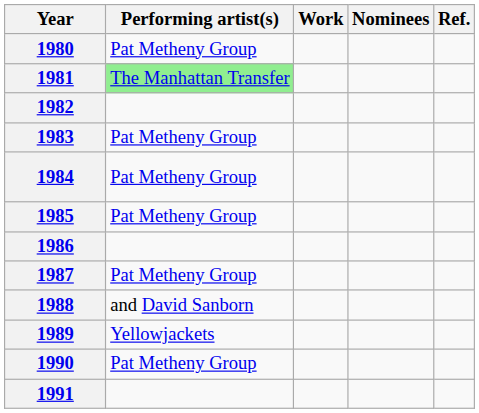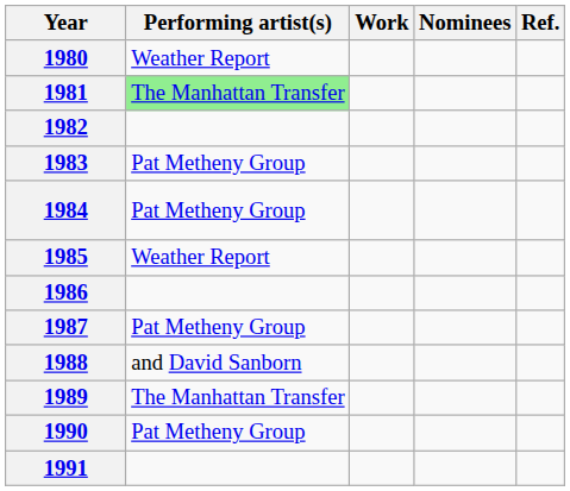1980 | Performing artist(s): Pat Metheny Group -> Weather Report
1985 | Performing artist(s): Pat Metheny Group -> Weather Report
1989 | Performing artist(s): Yellowjackets -> The Manhattan Transfer
